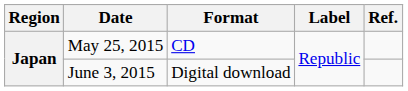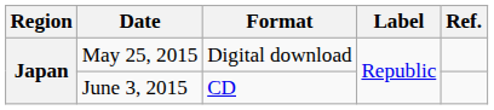May 25, 2015 | Format: CD -> Digital download
June 3, 2015 | Format: Digital download -> CD
